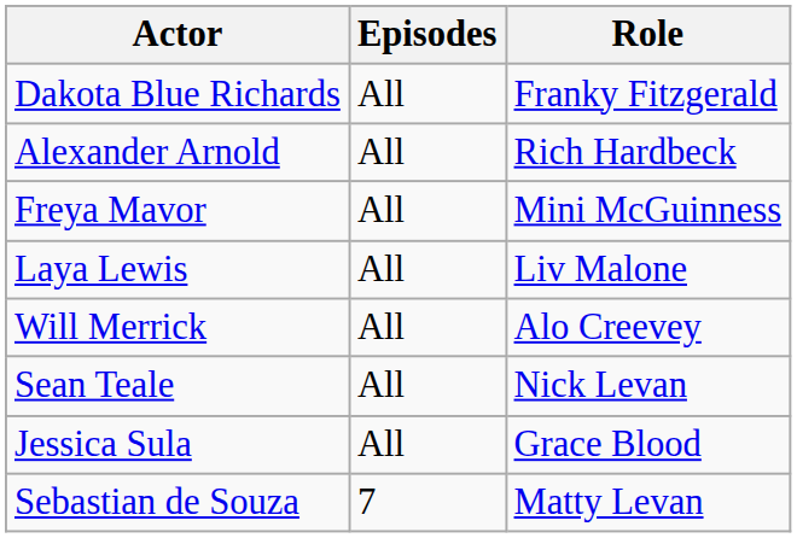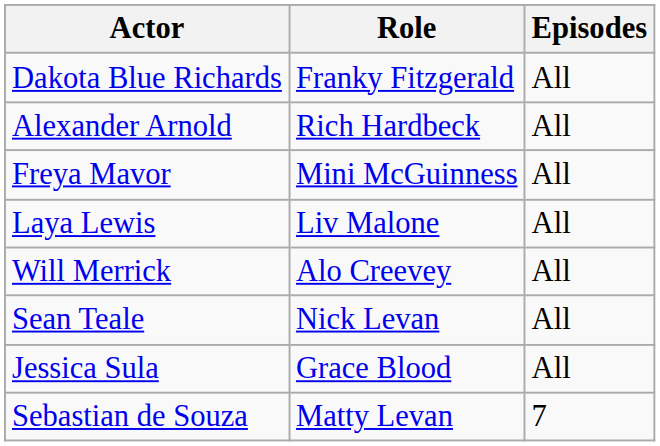columns swapped: Role <-> Episodes
